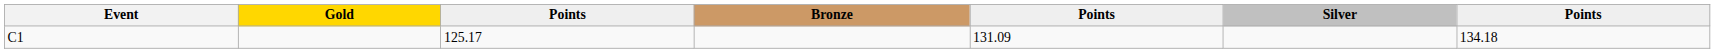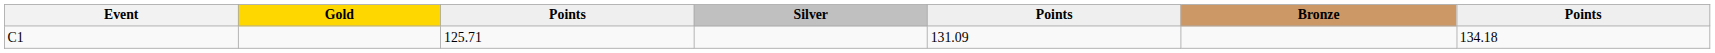columns swapped: Silver <-> Bronze
C1 | column 3: 125.17 -> 125.71
